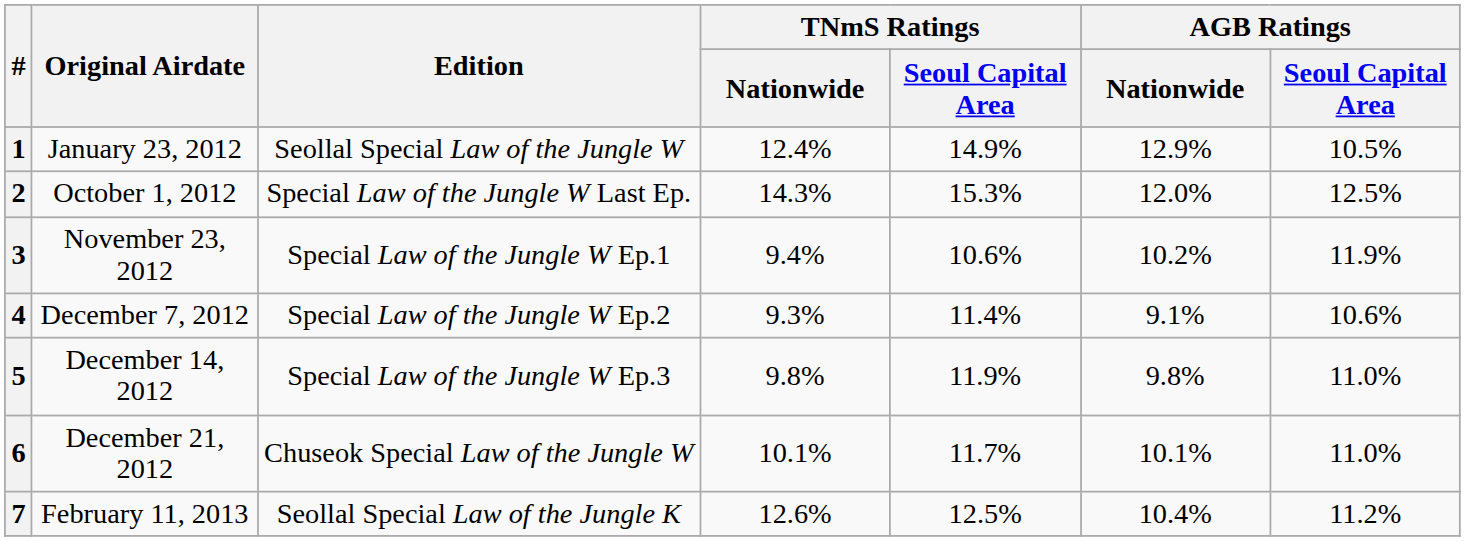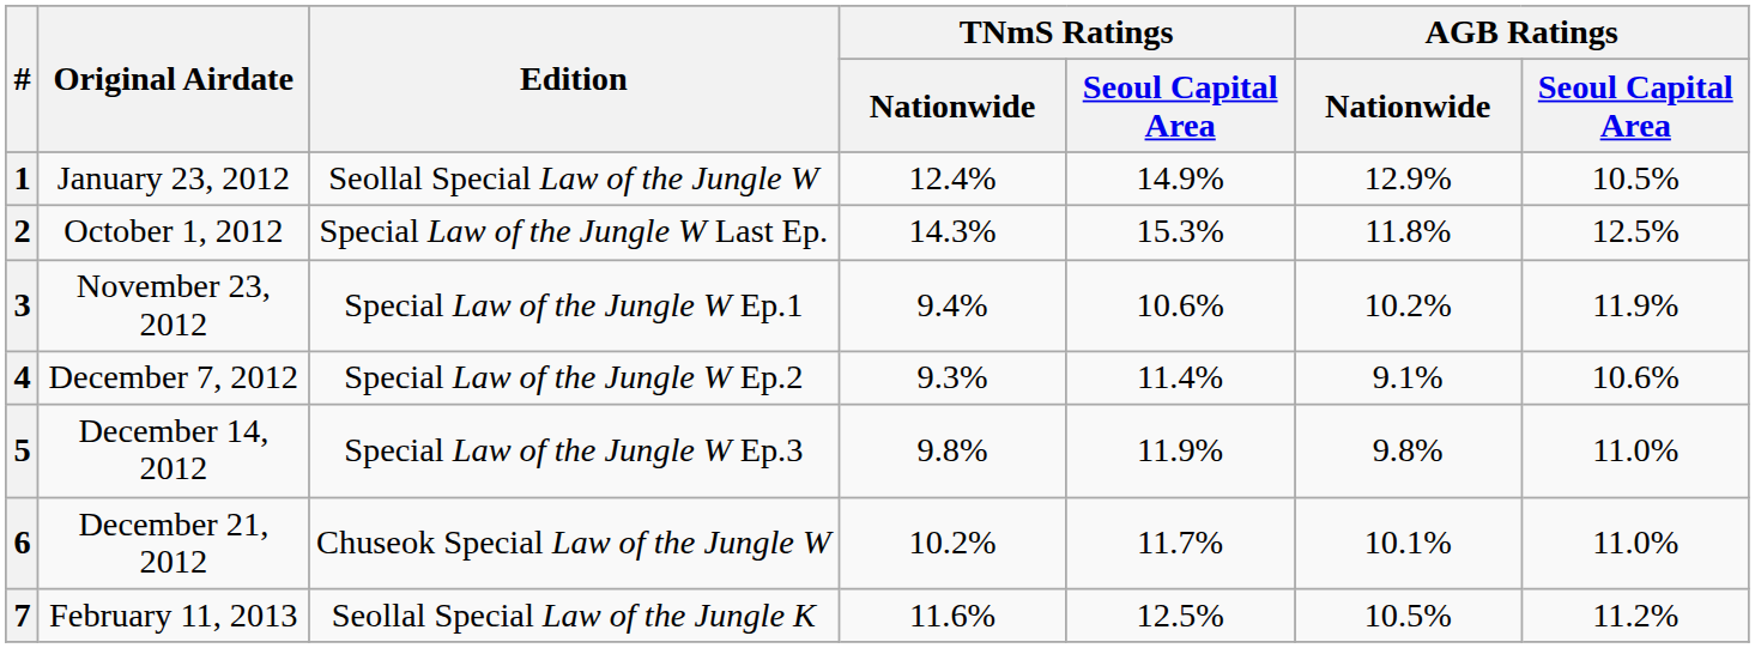2 | AGB Ratings / Nationwide: 12.0% -> 11.8%
6 | TNmS Ratings / Nationwide: 10.1% -> 10.2%
7 | TNmS Ratings / Nationwide: 12.6% -> 11.6%
7 | AGB Ratings / Nationwide: 10.4% -> 10.5%
